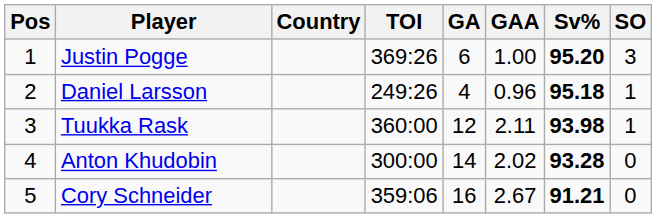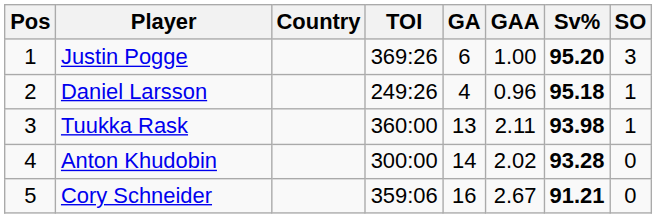Tuukka Rask | GA: 12 -> 13
